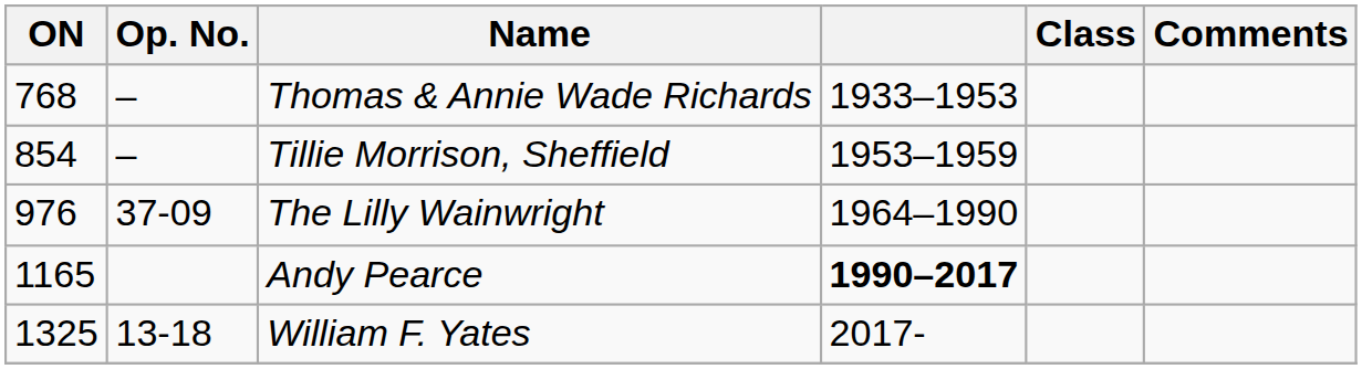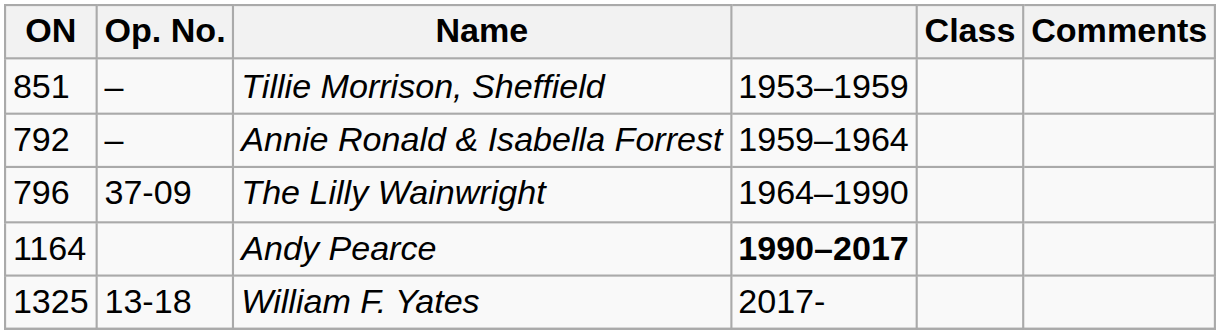- row: 768 | – | Thomas & Annie Wade Richards | 1933–1953
Tillie Morrison, Sheffield | ON: 854 -> 851
+ row: 792 | – | Annie Ronald & Isabella Forrest | 1959–1964
The Lilly Wainwright | ON: 976 -> 796
Andy Pearce | ON: 1165 -> 1164
